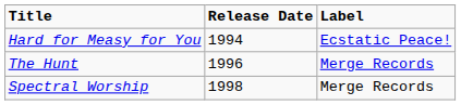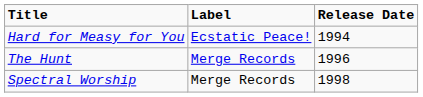columns swapped: Release Date <-> Label
